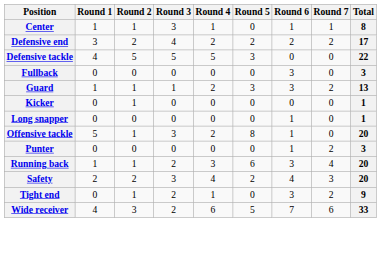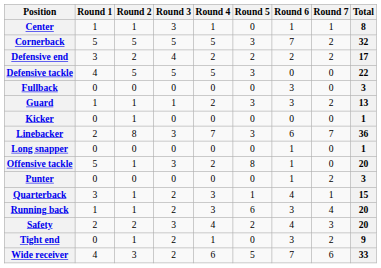+ row: Cornerback | 5 | 5 | 5 | 5 | 3 | 7 | 2 | 32
+ row: Linebacker | 2 | 8 | 3 | 7 | 3 | 6 | 7 | 36
+ row: Quarterback | 3 | 1 | 2 | 3 | 1 | 4 | 1 | 15
